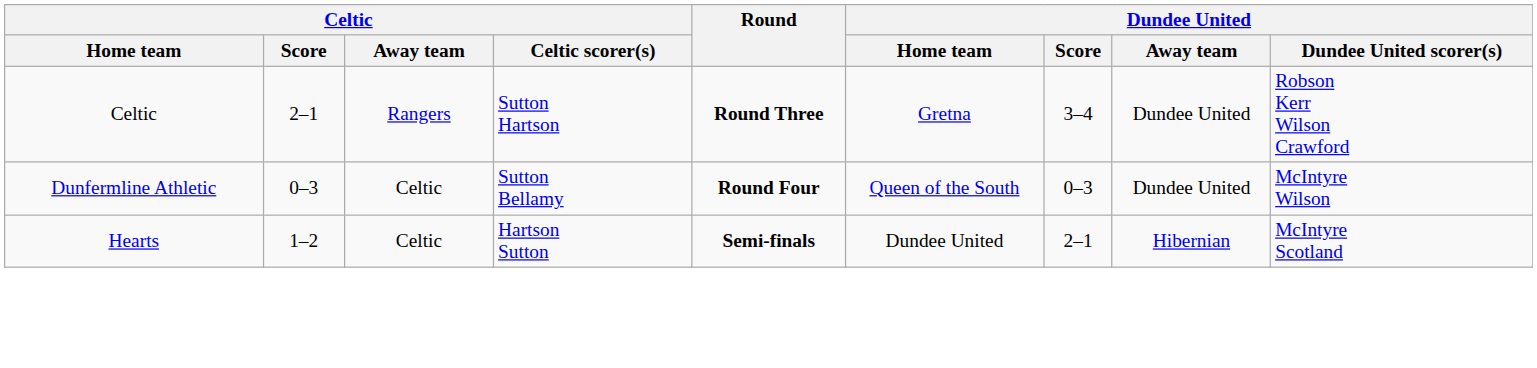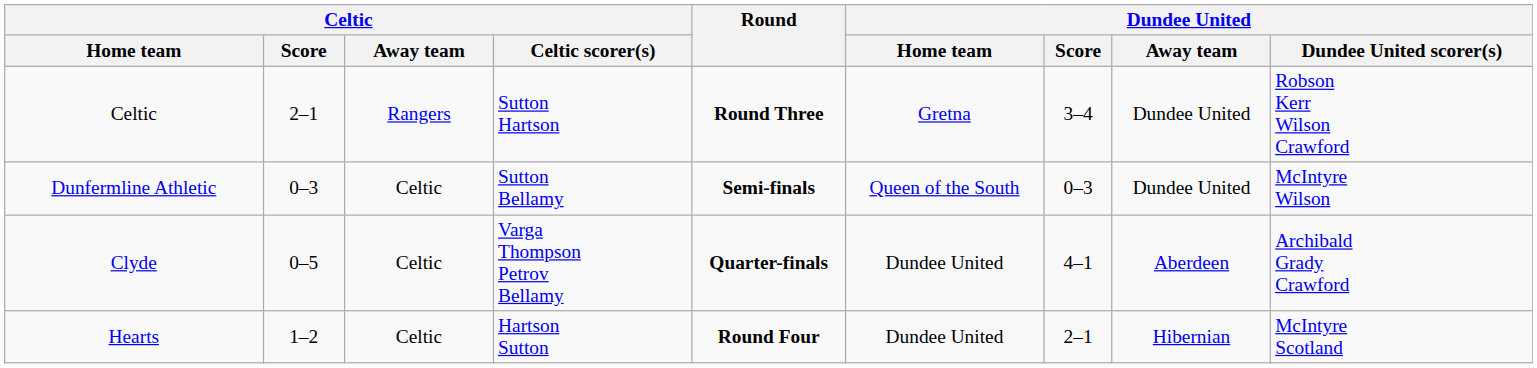Dunfermline Athletic | Round: Round Four -> Semi-finals
+ row: Clyde | 0–5 | Celtic | Varga Thompson Petrov Bellamy | Quarter-finals | Dundee United | 4–1 | Aberdeen | Archibald Grady Crawford
Hearts | Round: Semi-finals -> Round Four
